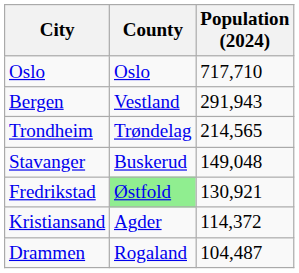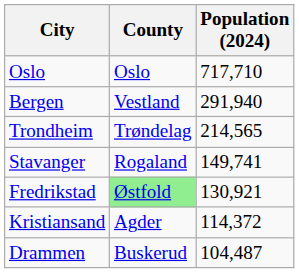Bergen | Population (2024): 291,943 -> 291,940
Stavanger | County: Buskerud -> Rogaland
Stavanger | Population (2024): 149,048 -> 149,741
Drammen | County: Rogaland -> Buskerud
